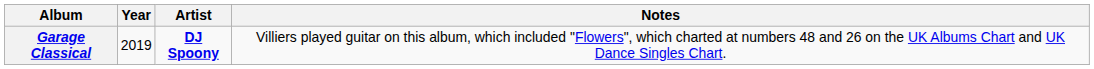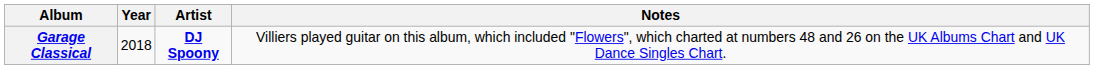Garage Classical | Year: 2019 -> 2018
